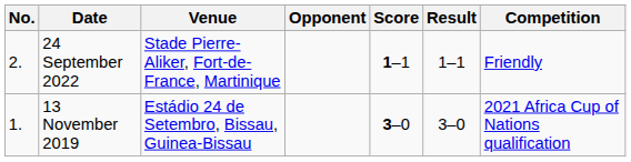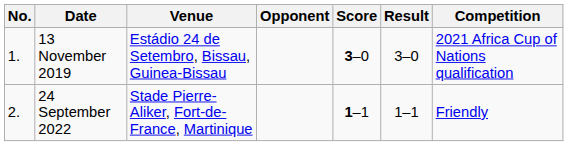rows swapped: 13 November 2019 <-> 24 September 2022
